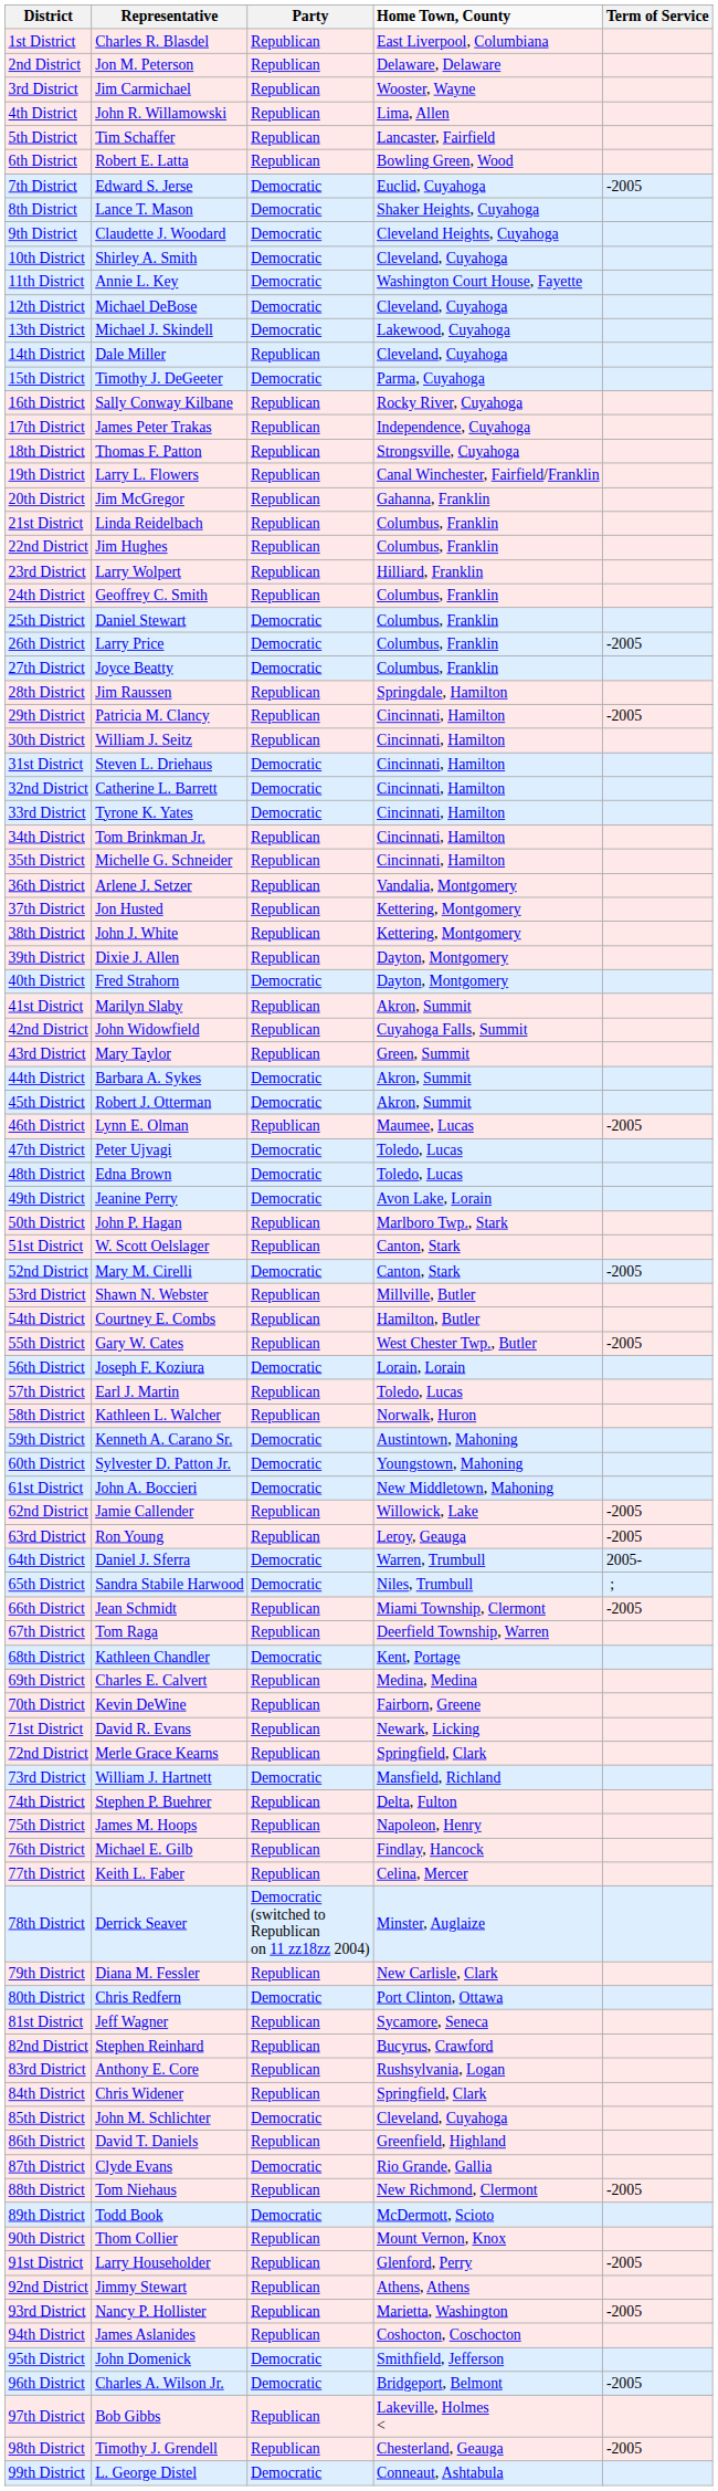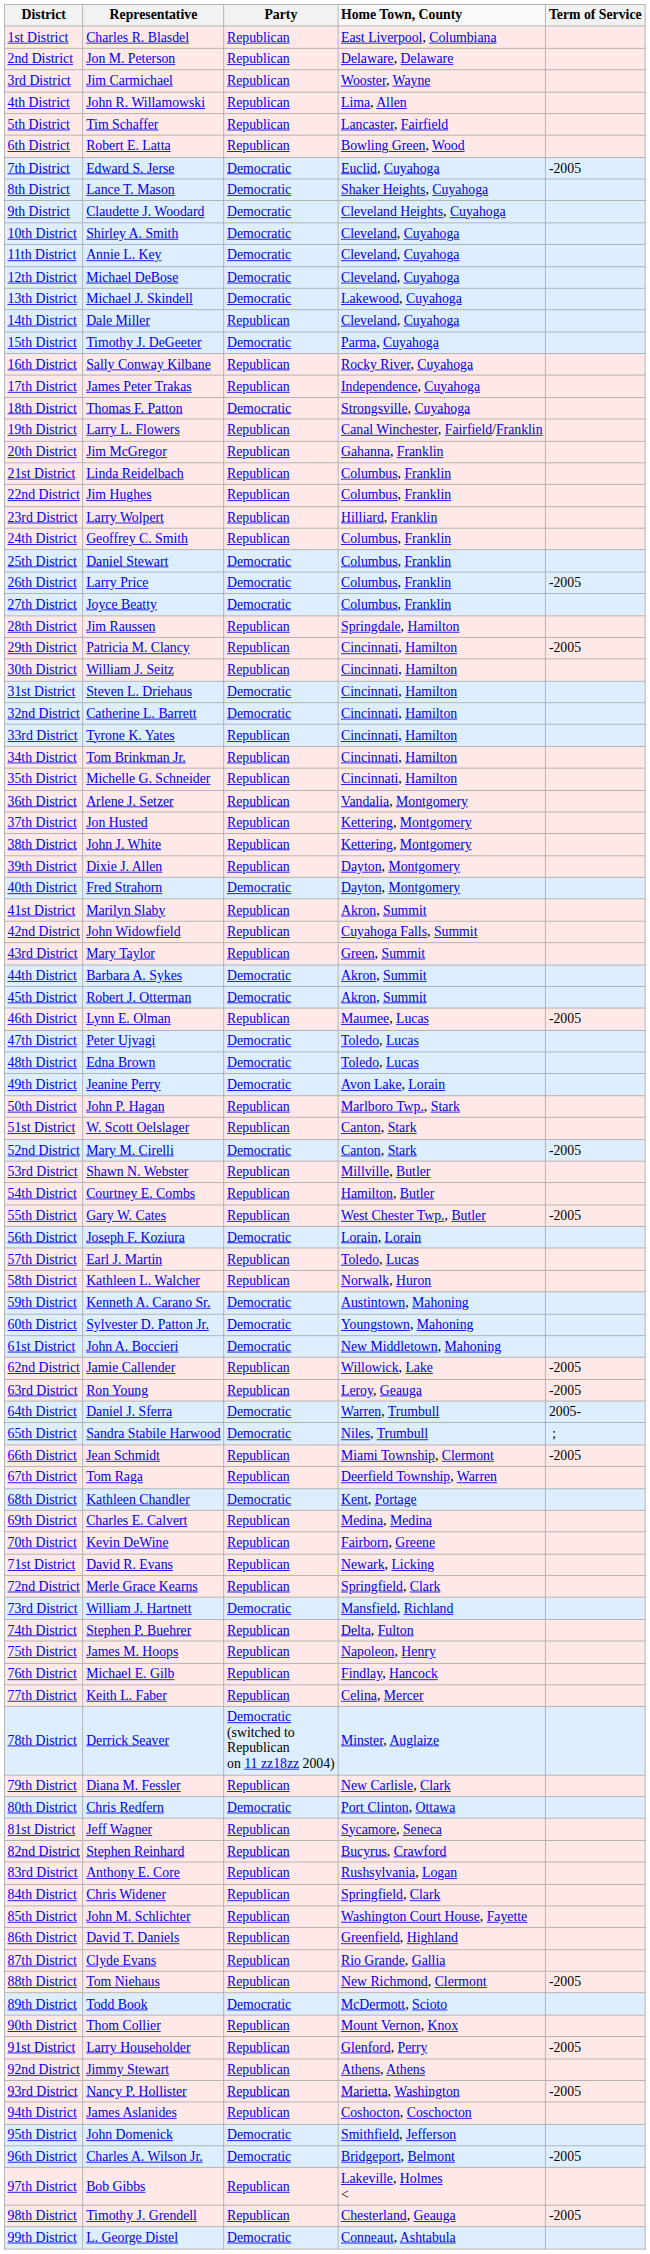11th District | Home Town, County: Washington Court House, Fayette -> Cleveland, Cuyahoga
18th District | Party: Republican -> Democratic
33rd District | Party: Democratic -> Republican
85th District | Party: Democratic -> Republican
85th District | Home Town, County: Cleveland, Cuyahoga -> Washington Court House, Fayette
87th District | Party: Democratic -> Republican
